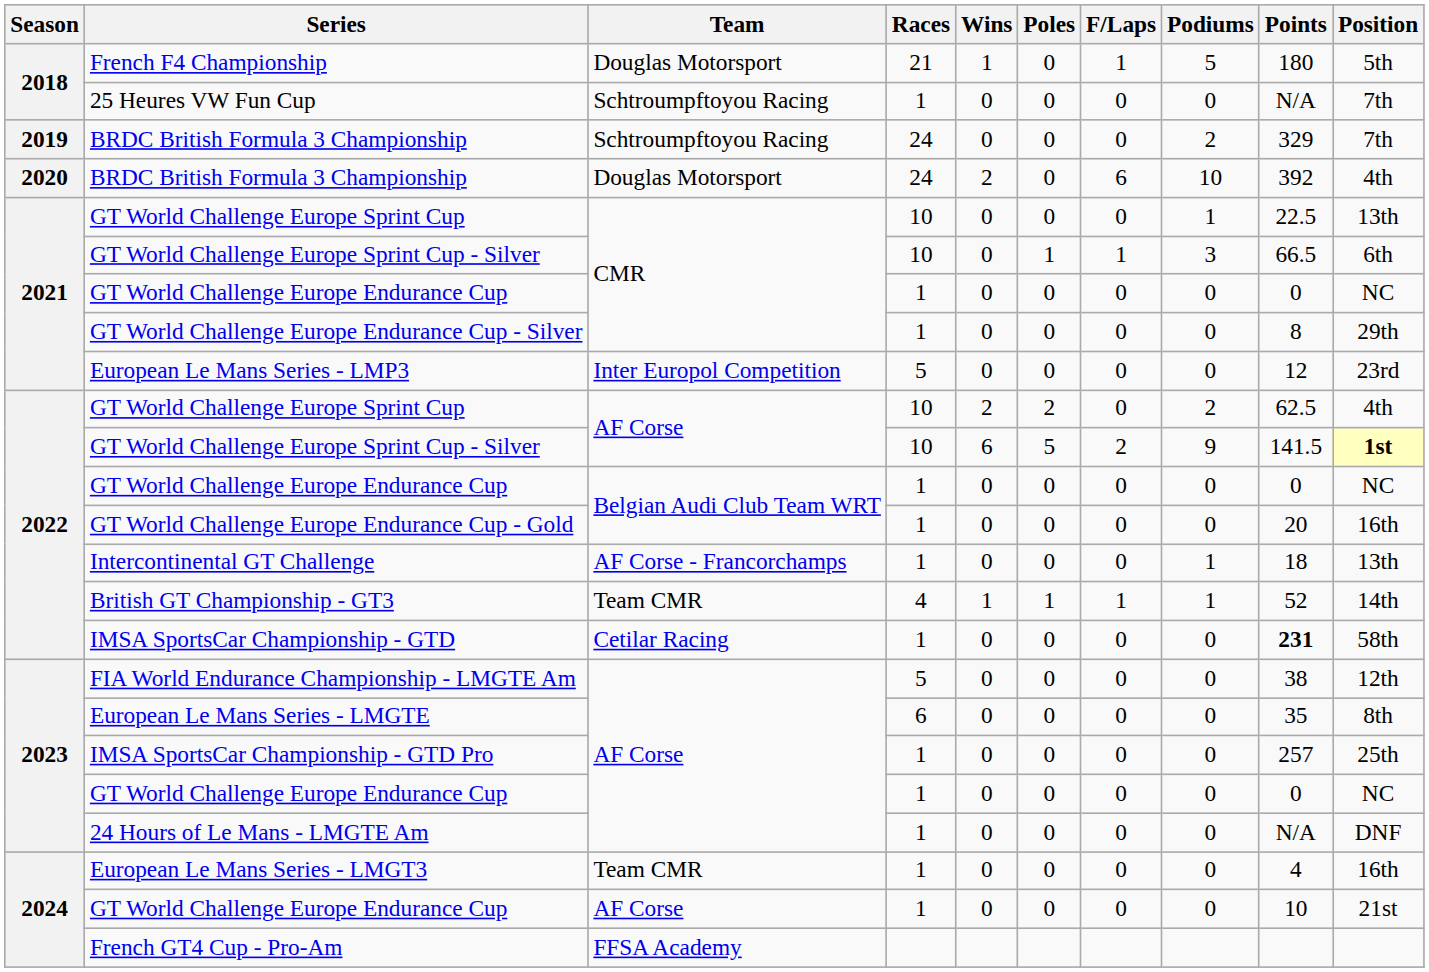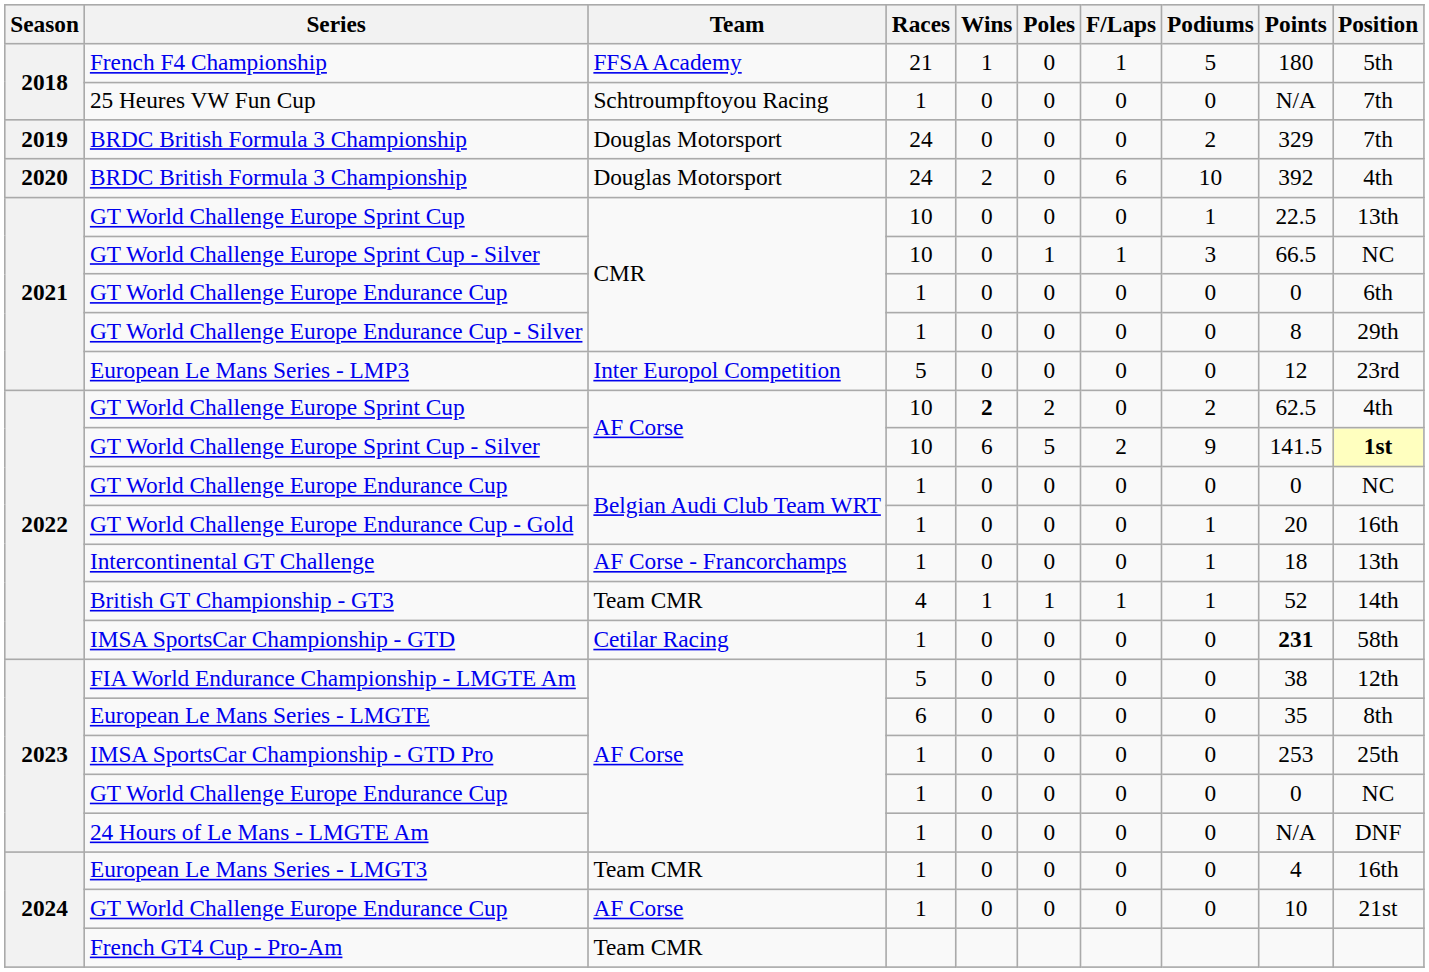French F4 Championship | Team: Douglas Motorsport -> FFSA Academy
2019 / BRDC British Formula 3 Championship | Team: Schtroumpftoyou Racing -> Douglas Motorsport
2021 / GT World Challenge Europe Sprint Cup - Silver | Position: 6th -> NC
2021 / GT World Challenge Europe Endurance Cup | Position: NC -> 6th
2022 / GT World Challenge Europe Sprint Cup | Wins: normal -> bold
GT World Challenge Europe Endurance Cup - Gold | Podiums: 0 -> 1
IMSA SportsCar Championship - GTD Pro | Points: 257 -> 253
French GT4 Cup - Pro-Am | Team: FFSA Academy -> Team CMR
